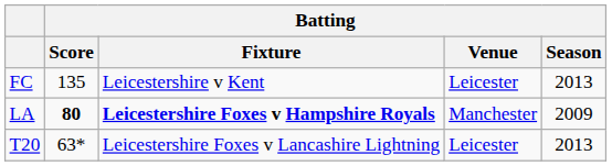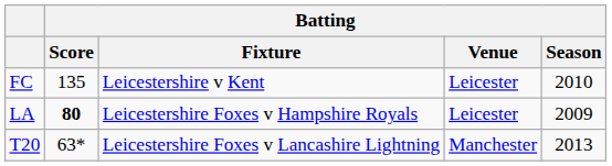FC | Batting / Season: 2013 -> 2010
LA | Batting / Fixture: bold -> normal
LA | Batting / Venue: Manchester -> Leicester
T20 | Batting / Venue: Leicester -> Manchester
